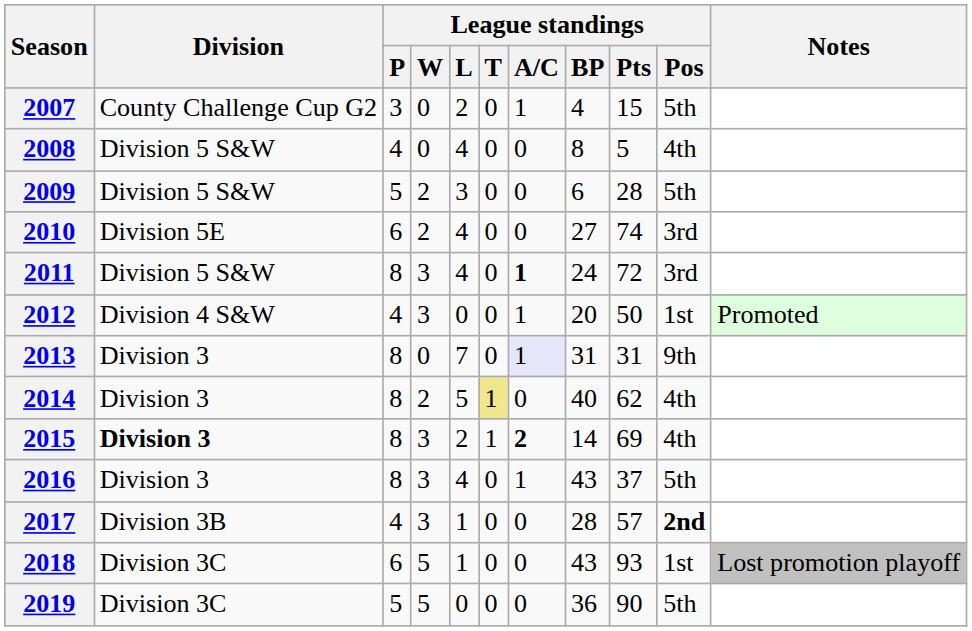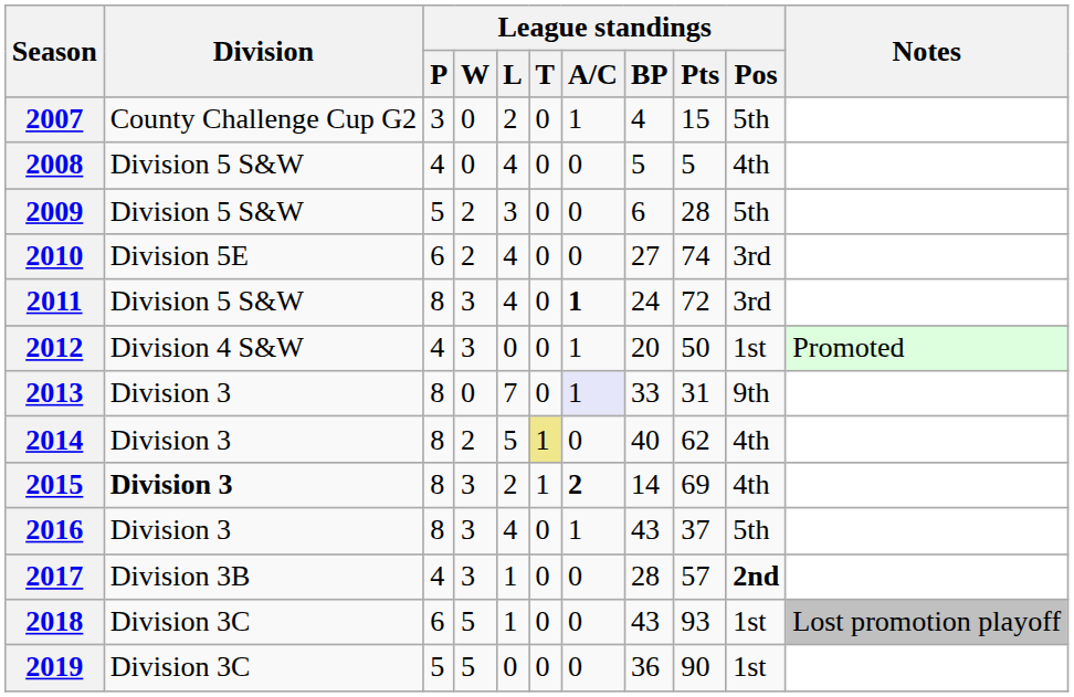2008 | League standings / BP: 8 -> 5
2013 | League standings / BP: 31 -> 33
2019 | League standings / Pos: 5th -> 1st
